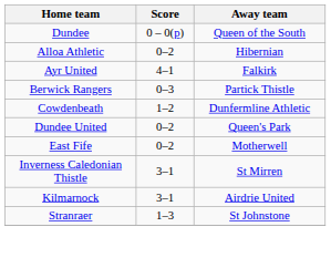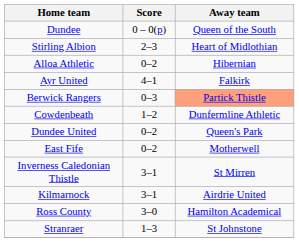+ row: Stirling Albion | 2–3 | Heart of Midlothian
Berwick Rangers | Away team: no background -> lightsalmon background
+ row: Ross County | 3–0 | Hamilton Academical
